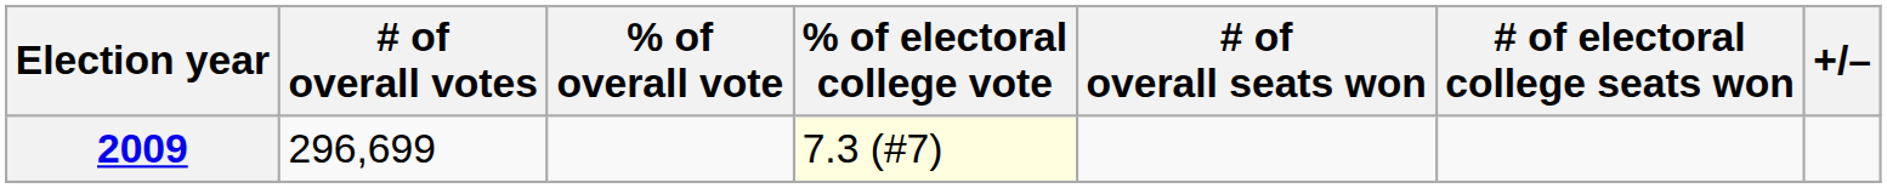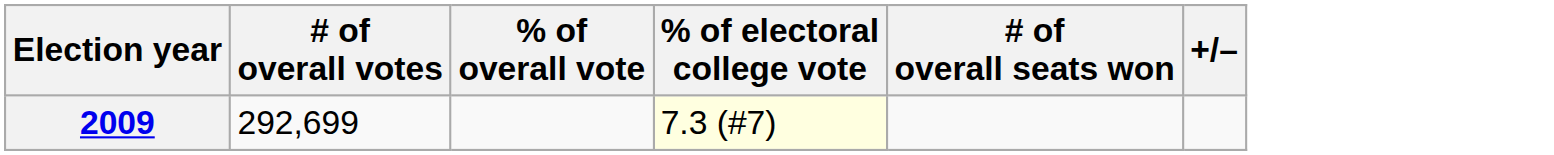- column: # of electoral college seats won
2009 | # of overall votes: 296,699 -> 292,699
